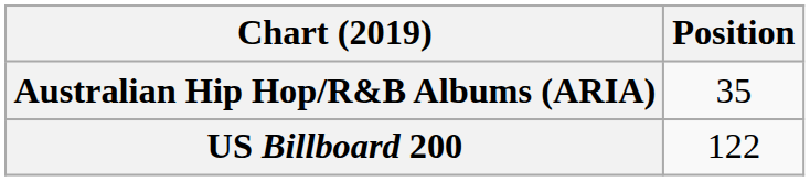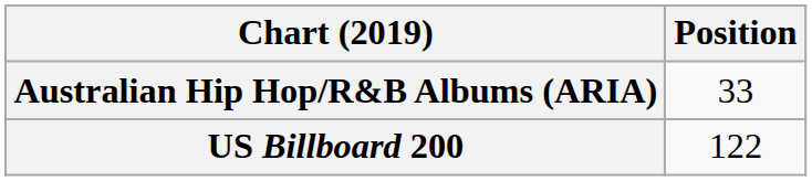Australian Hip Hop/R&B Albums (ARIA) | Position: 35 -> 33
